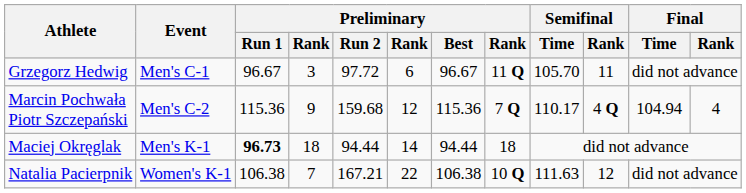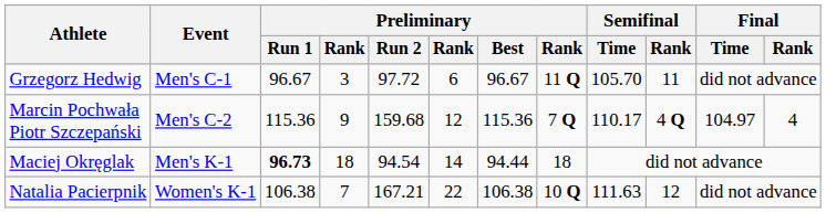Marcin Pochwała Piotr Szczepański | Final / Time: 104.94 -> 104.97
Maciej Okręglak | Preliminary / Run 2: 94.44 -> 94.54
